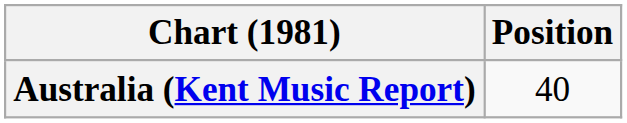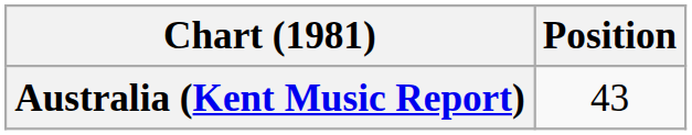Australia (Kent Music Report) | Position: 40 -> 43
